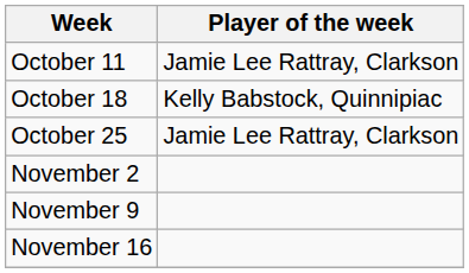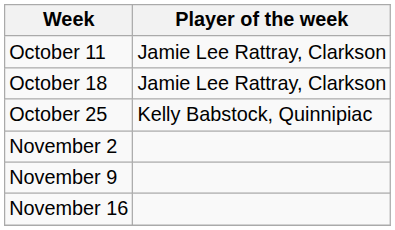October 18 | Player of the week: Kelly Babstock, Quinnipiac -> Jamie Lee Rattray, Clarkson
October 25 | Player of the week: Jamie Lee Rattray, Clarkson -> Kelly Babstock, Quinnipiac
